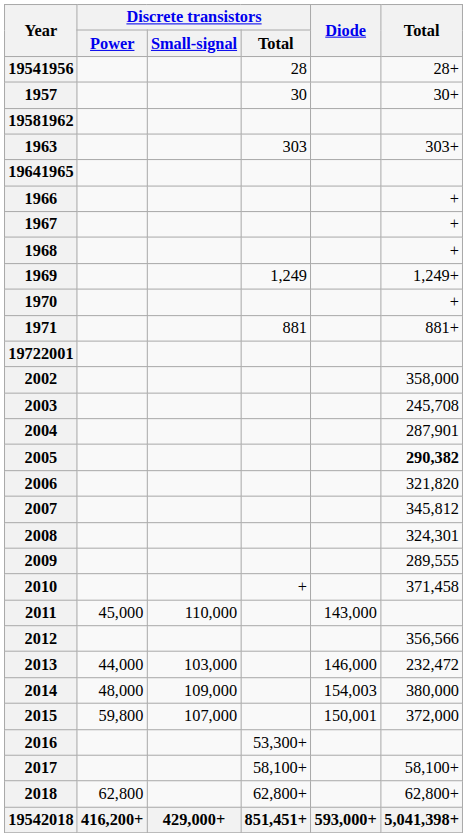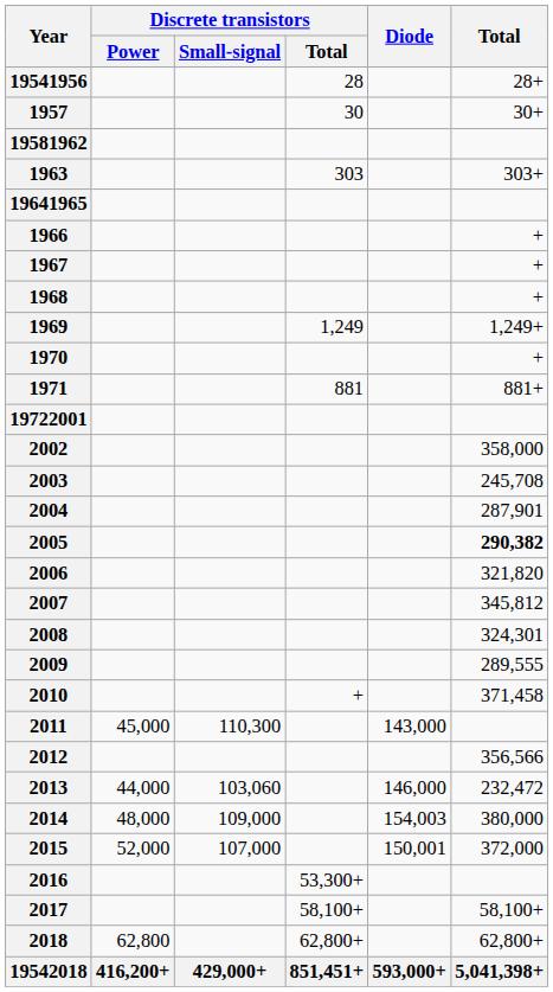2011 | Discrete transistors / Small-signal: 110,000 -> 110,300
2013 | Discrete transistors / Small-signal: 103,000 -> 103,060
2015 | Discrete transistors / Power: 59,800 -> 52,000
